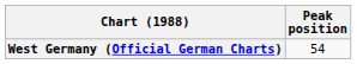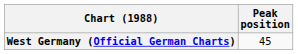West Germany (Official German Charts) | Peak position: 54 -> 45
